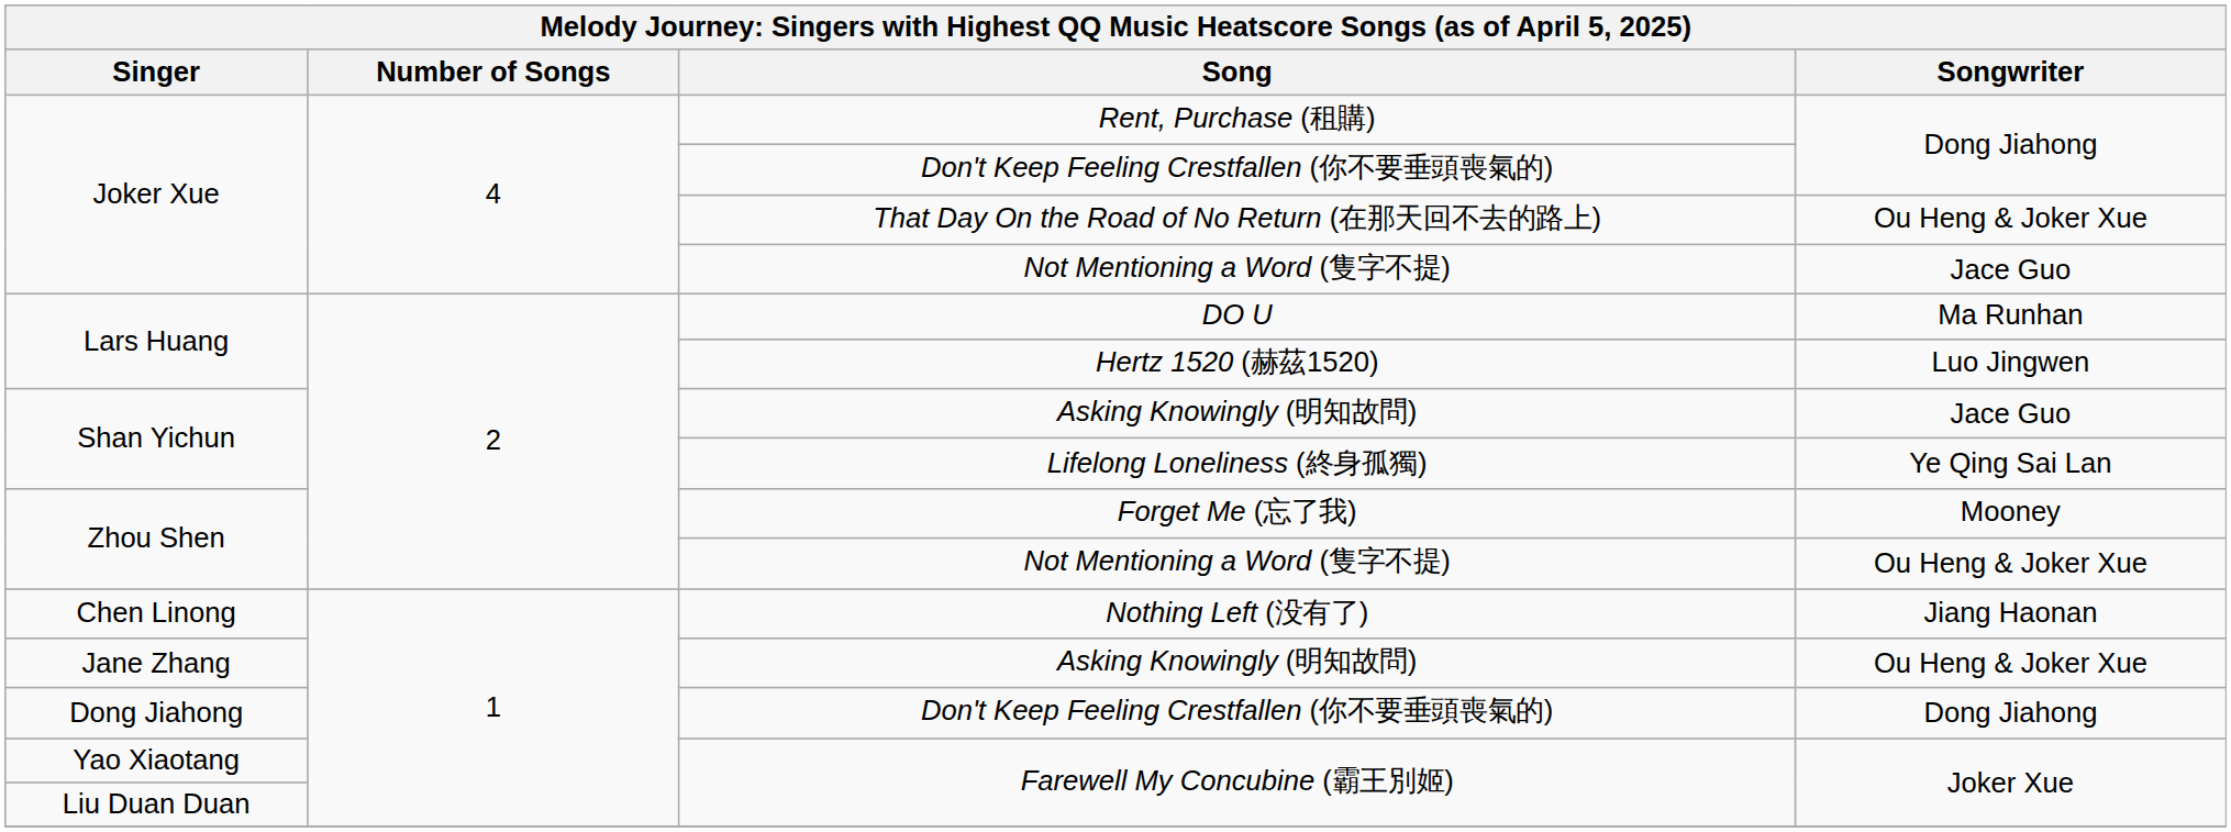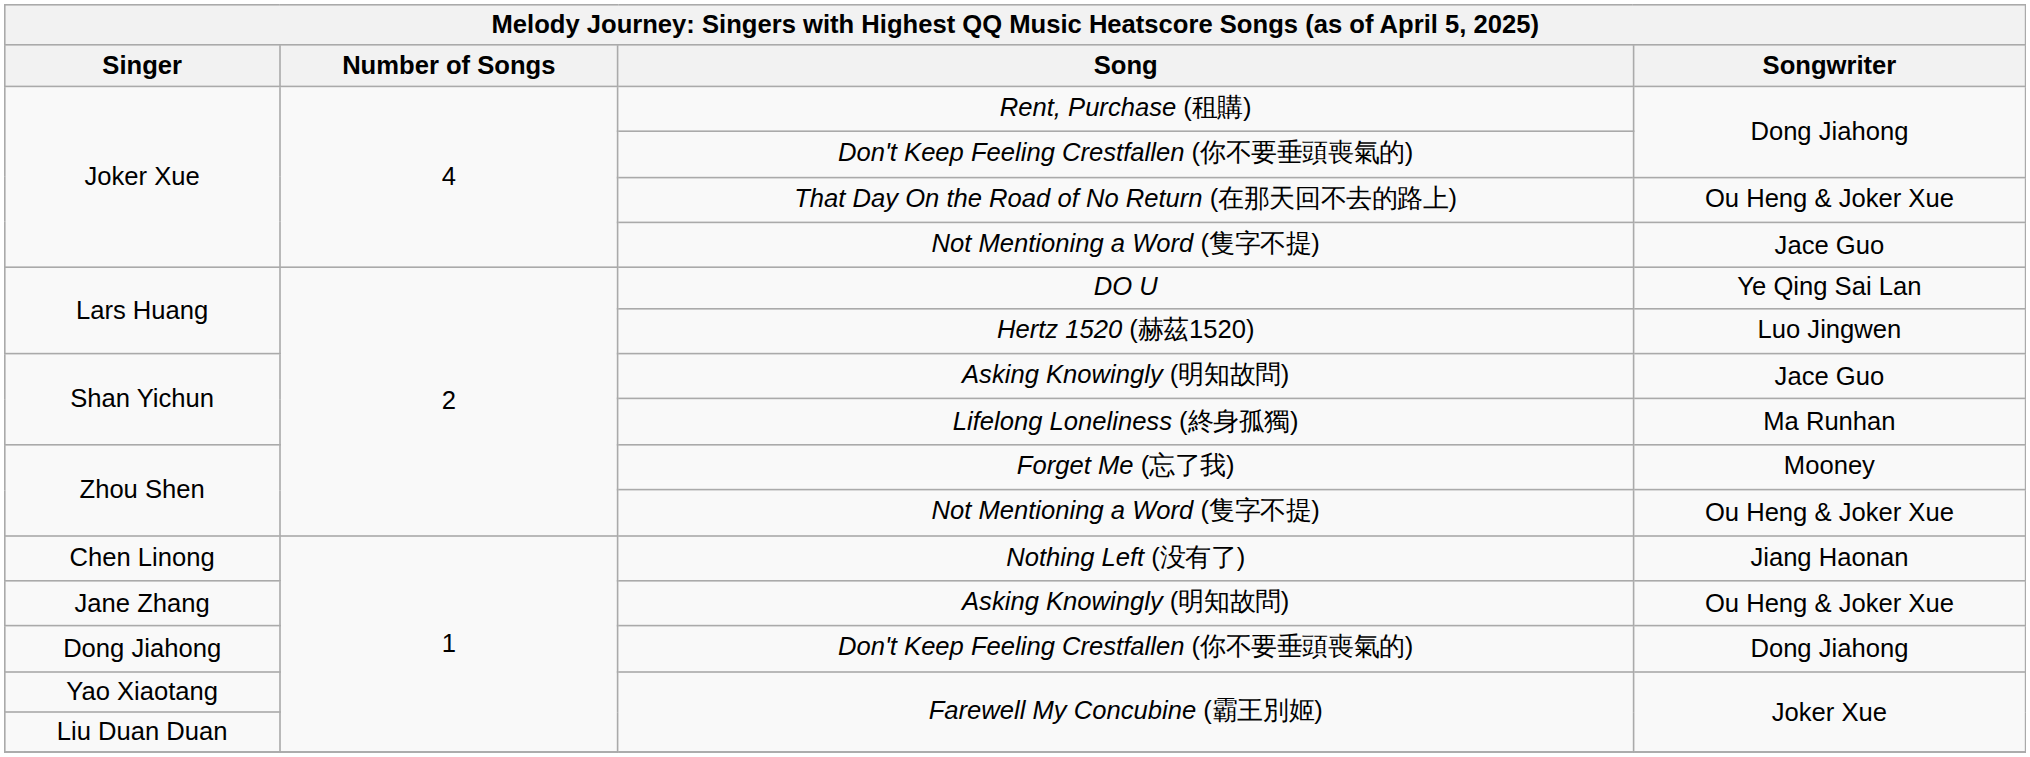DO U | Songwriter: Ma Runhan -> Ye Qing Sai Lan
Lifelong Loneliness (終身孤獨) | Songwriter: Ye Qing Sai Lan -> Ma Runhan
